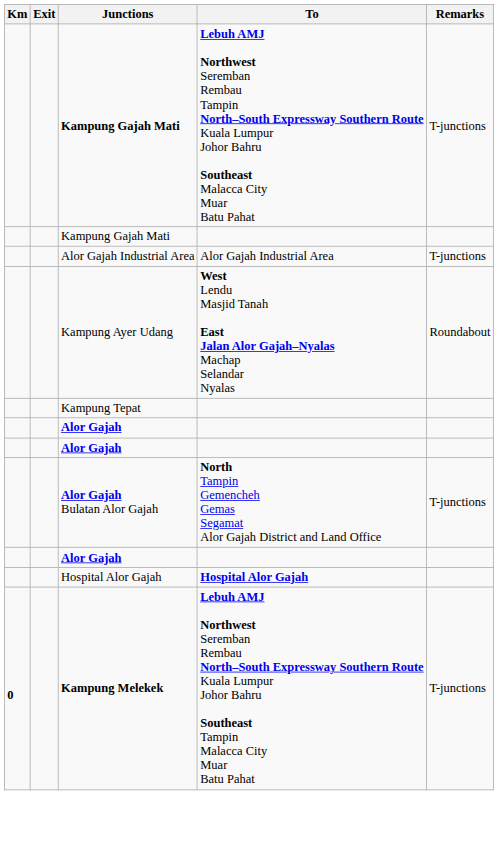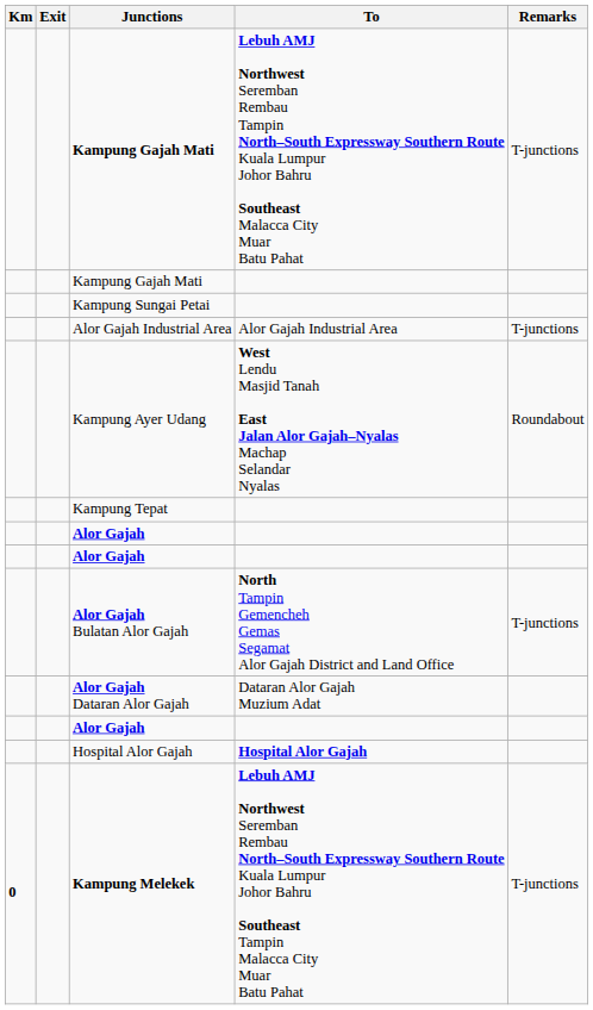+ row: Kampung Sungai Petai
+ row: Alor Gajah Dataran Alor Gajah | Dataran Alor Gajah Muzium Adat
